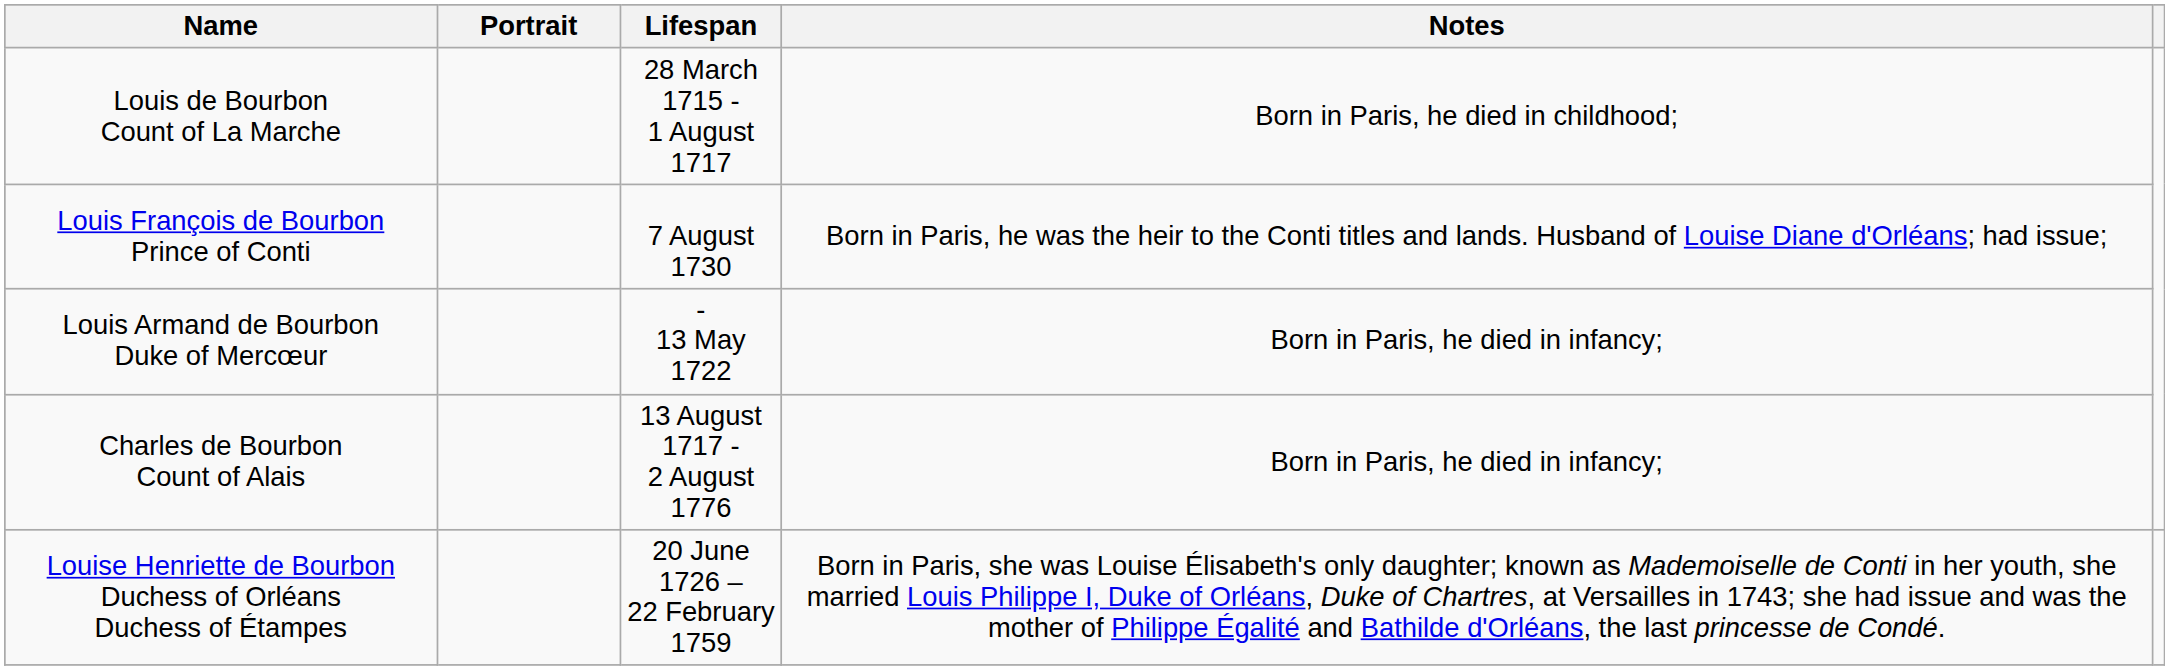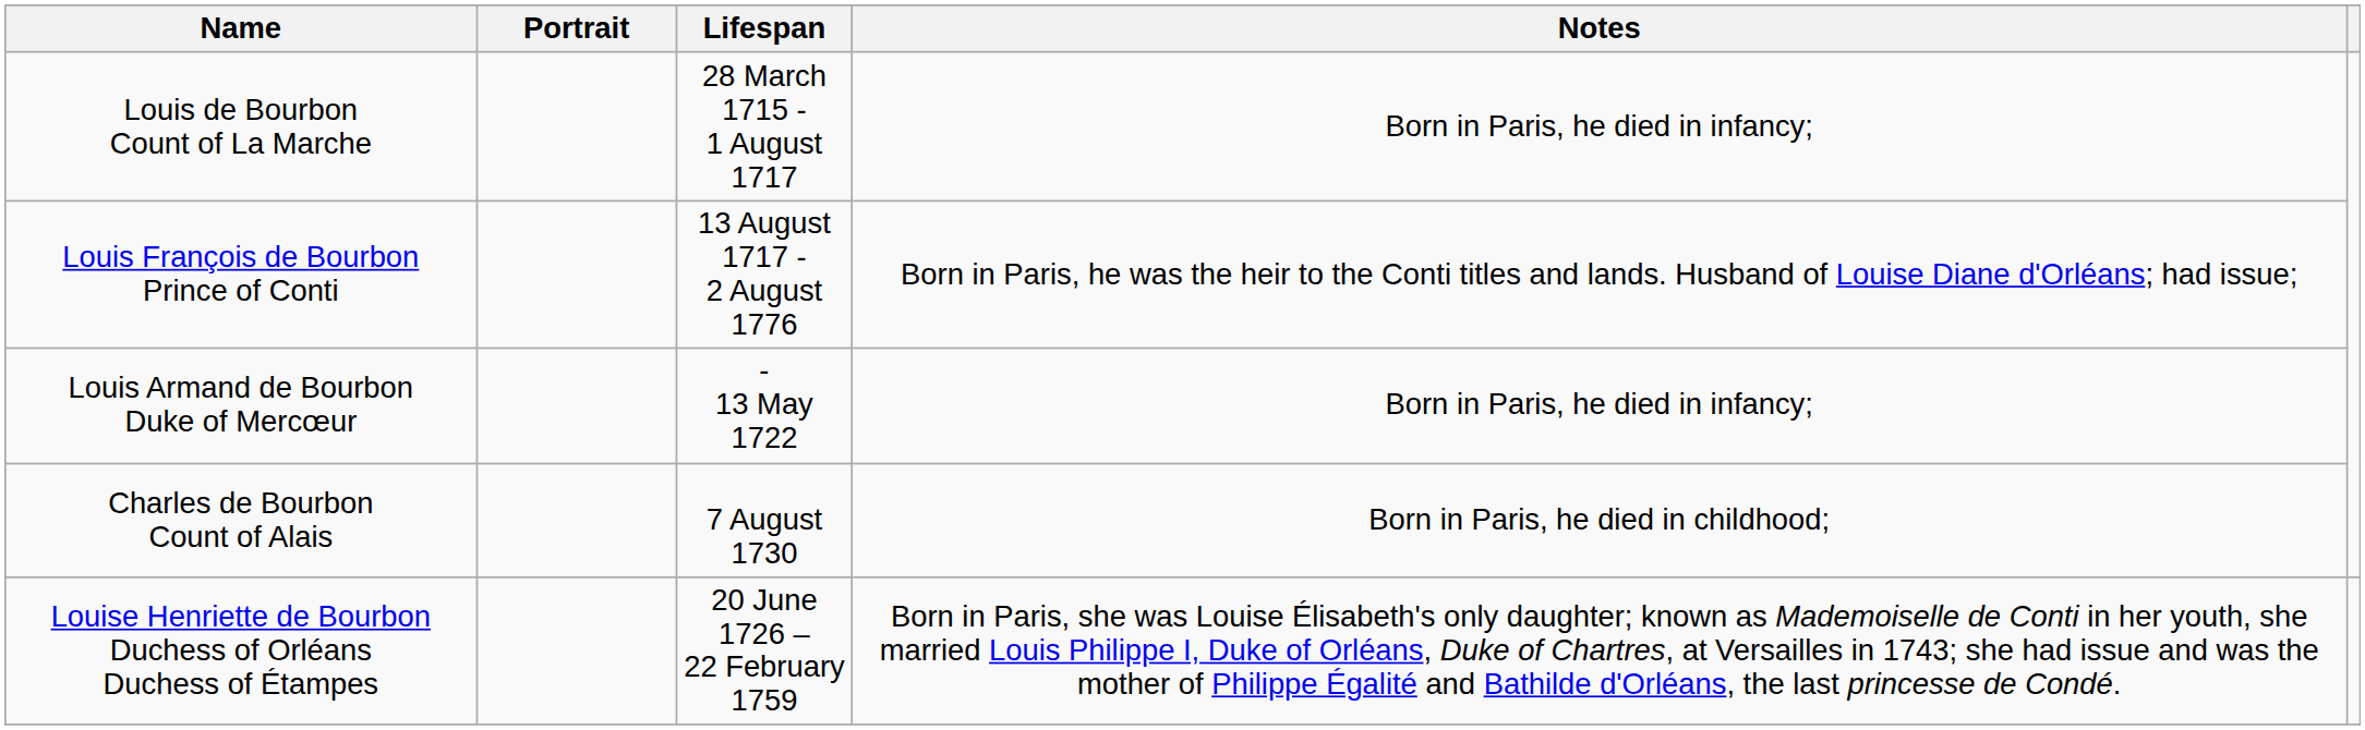Louis de Bourbon Count of La Marche | Notes: Born in Paris, he died in childhood; -> Born in Paris, he died in infancy;
Louis François de Bourbon Prince of Conti | Lifespan: 7 August 1730 -> 13 August 1717 - 2 August 1776
Charles de Bourbon Count of Alais | Lifespan: 13 August 1717 - 2 August 1776 -> 7 August 1730
Charles de Bourbon Count of Alais | Notes: Born in Paris, he died in infancy; -> Born in Paris, he died in childhood;
